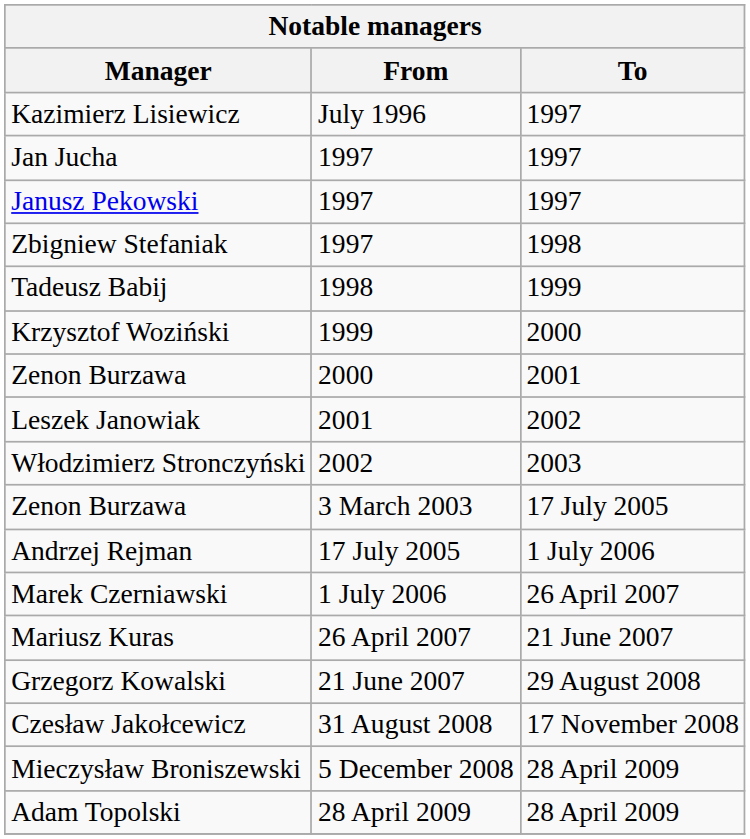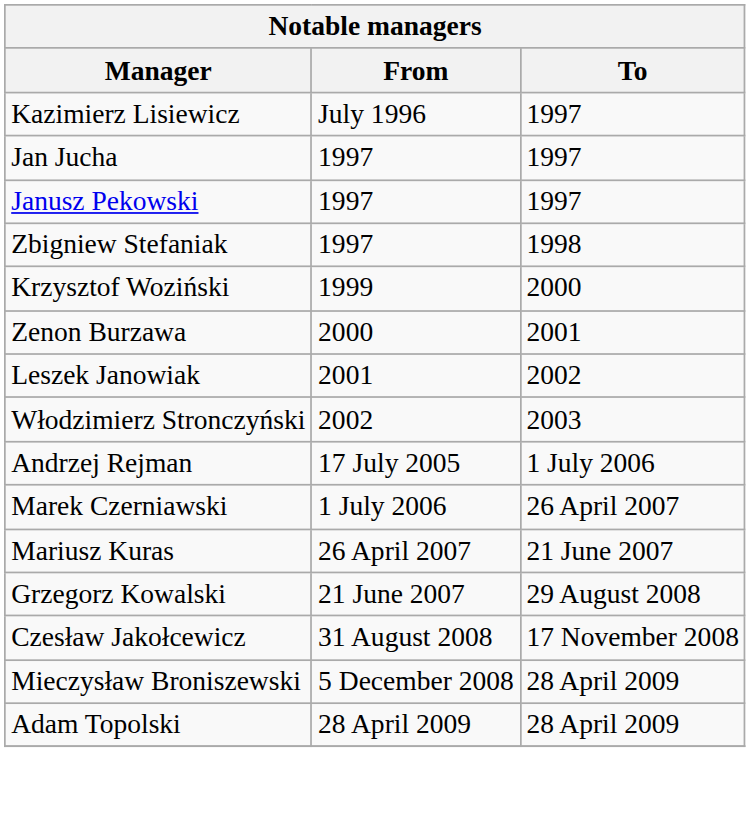- row: Tadeusz Babij | 1998 | 1999
- row: Zenon Burzawa | 3 March 2003 | 17 July 2005
